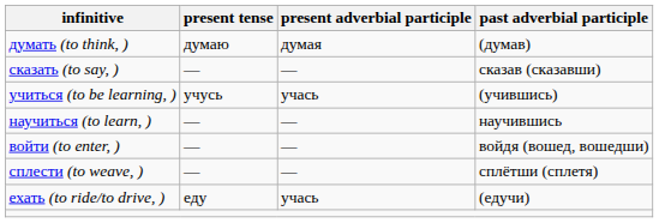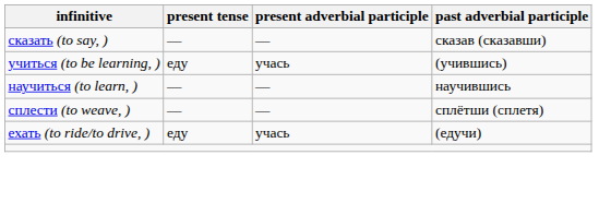- row: думать (to think, ) | думаю | думая | (думав)
учиться (to be learning, ) | present tense: учусь -> еду
- row: войти (to enter, ) | — | — | войдя (вошед, вошедши)
